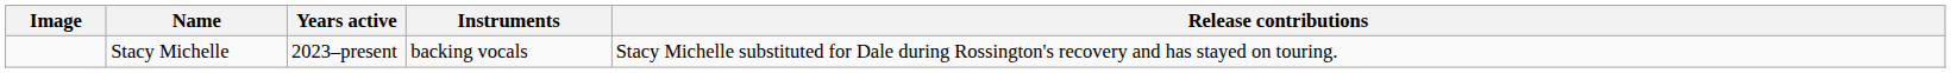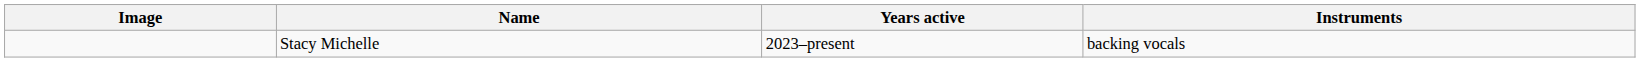- column: Release contributions | Stacy Michelle substituted for Dale during Rossington's recovery and has stayed on touring.
